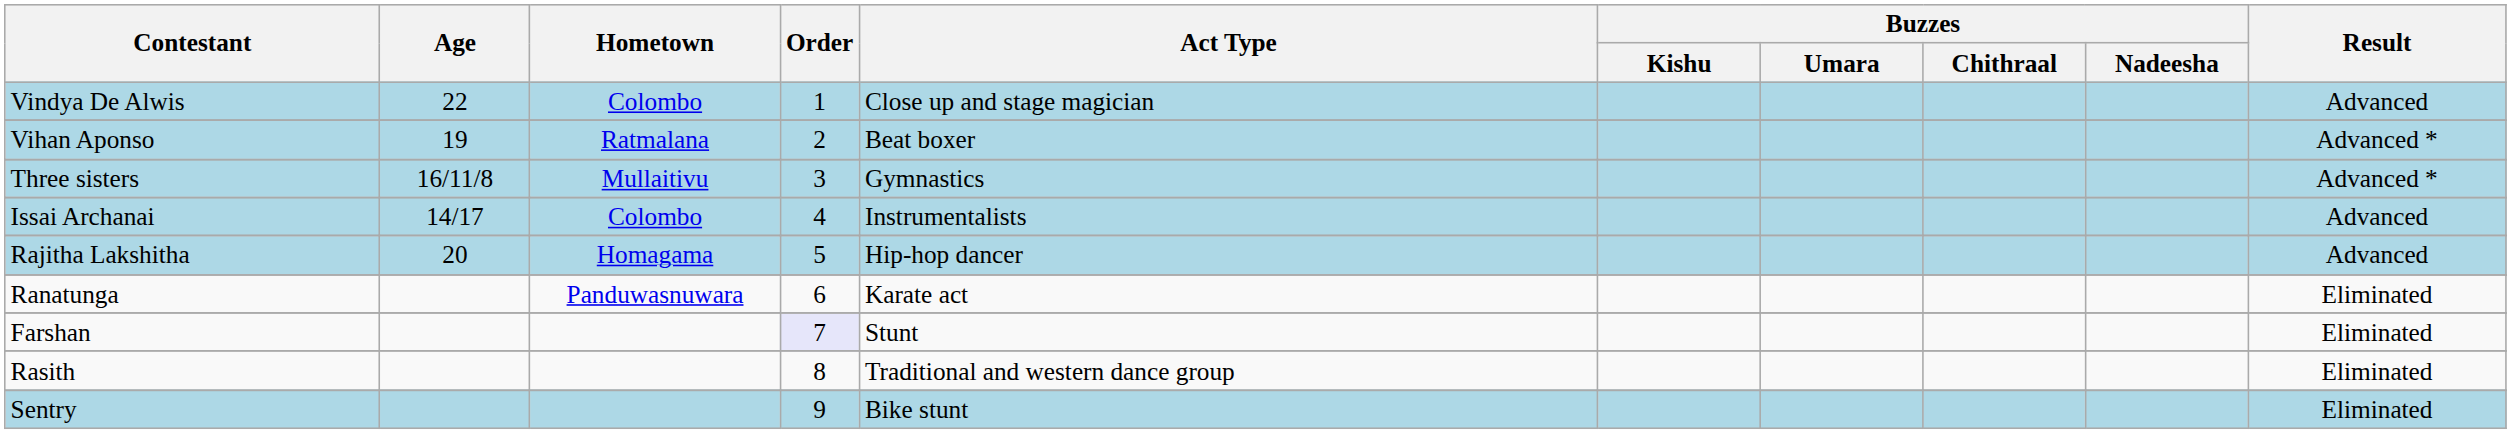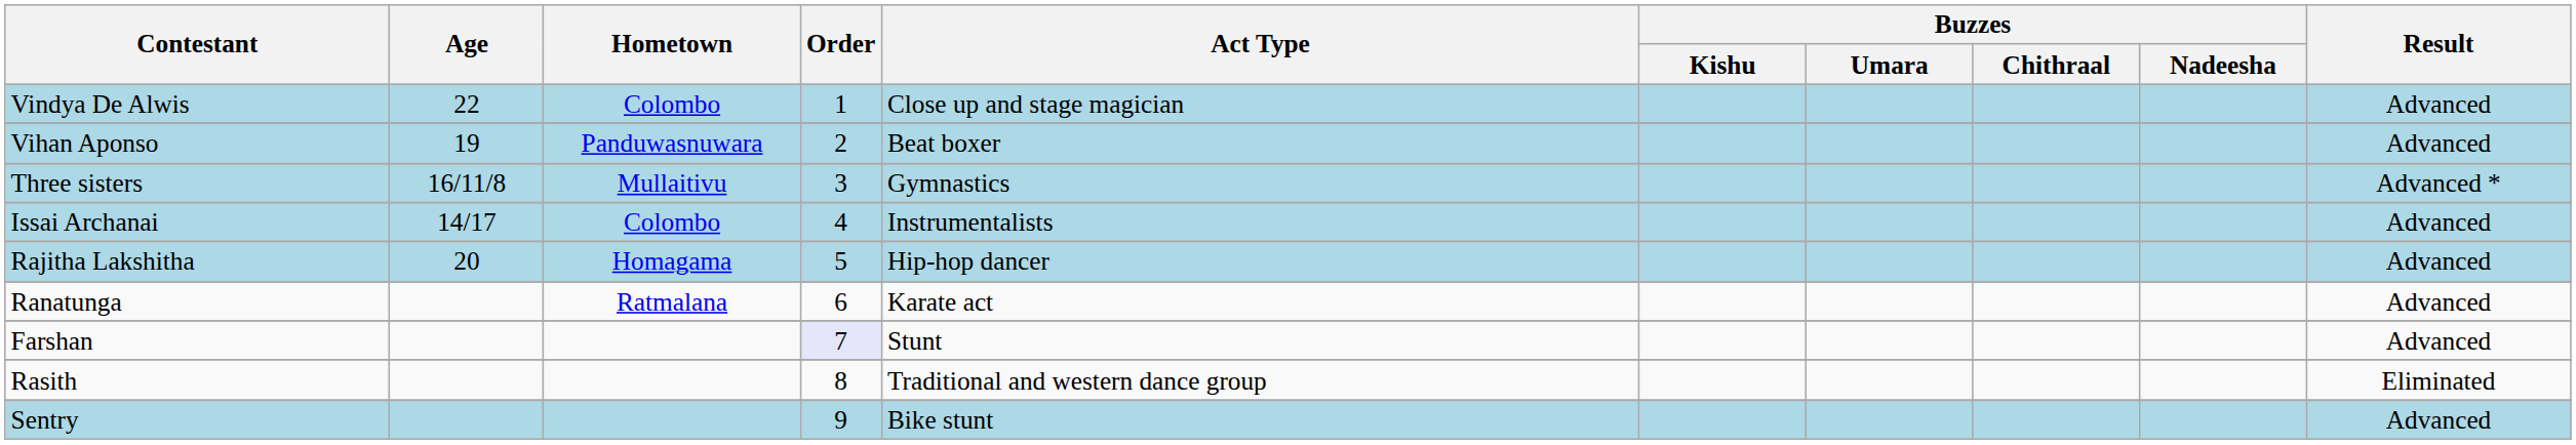Vihan Aponso | Hometown: Ratmalana -> Panduwasnuwara
Vihan Aponso | Result: Advanced * -> Advanced
Ranatunga | Hometown: Panduwasnuwara -> Ratmalana
Ranatunga | Result: Eliminated -> Advanced
Farshan | Result: Eliminated -> Advanced
Sentry | Result: Eliminated -> Advanced
